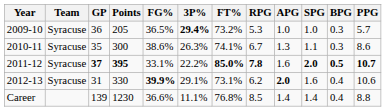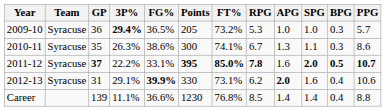columns swapped: Points <-> 3P%
